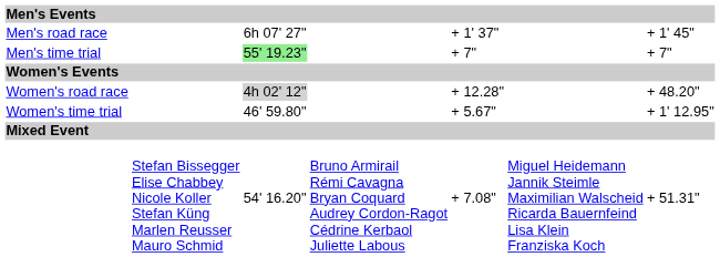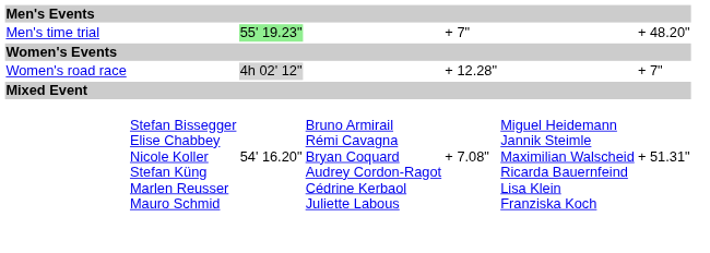- row: Men's road race | 6h 07' 27" | + 1' 37" | + 1' 45"
Men's time trial | column 7: + 7" -> + 48.20"
Women's road race | column 7: + 48.20" -> + 7"
- row: Women's time trial | 46' 59.80" | + 5.67" | + 1' 12.95"
